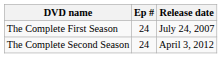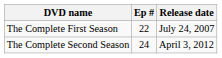The Complete First Season | Ep #: 24 -> 22
